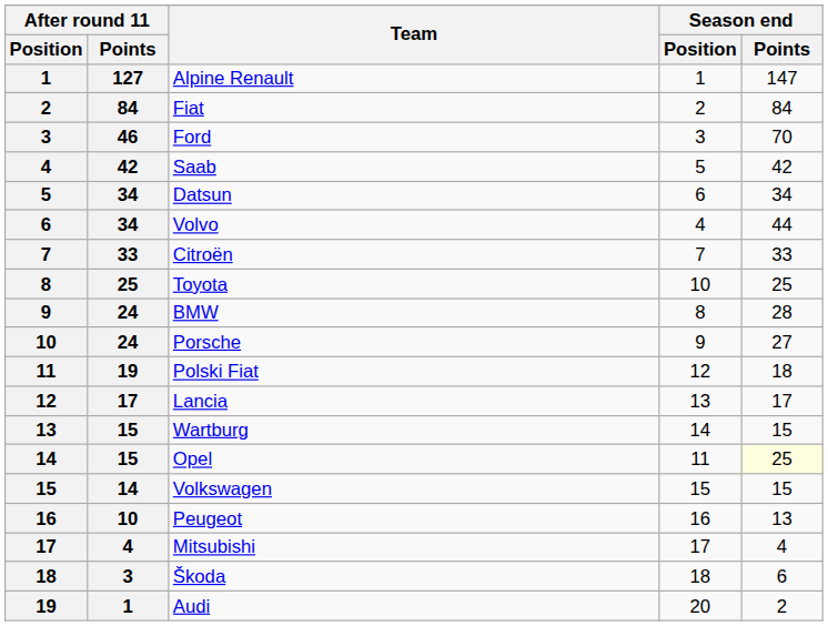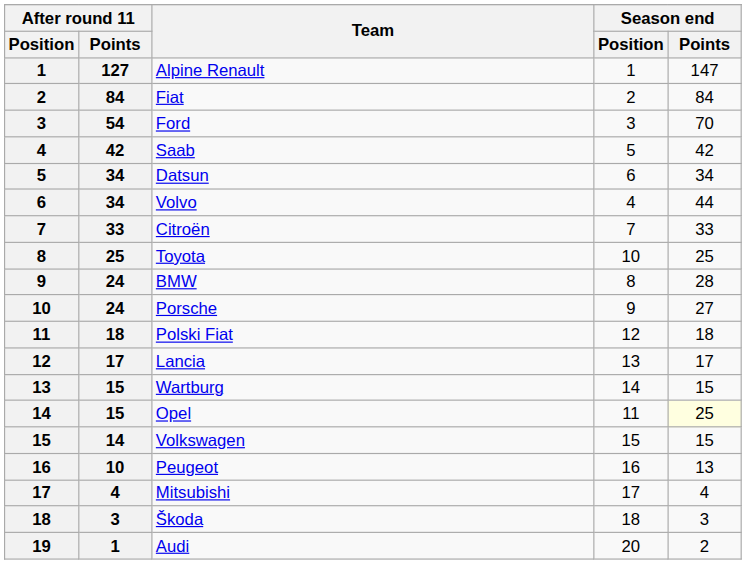Ford | After round 11 / Points: 46 -> 54
Polski Fiat | After round 11 / Points: 19 -> 18
Škoda | Season end / Points: 6 -> 3
